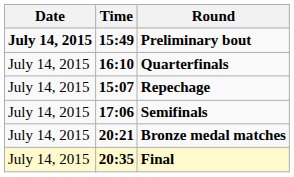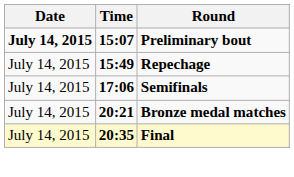Preliminary bout | Time: 15:49 -> 15:07
- row: July 14, 2015 | 16:10 | Quarterfinals
Repechage | Time: 15:07 -> 15:49
